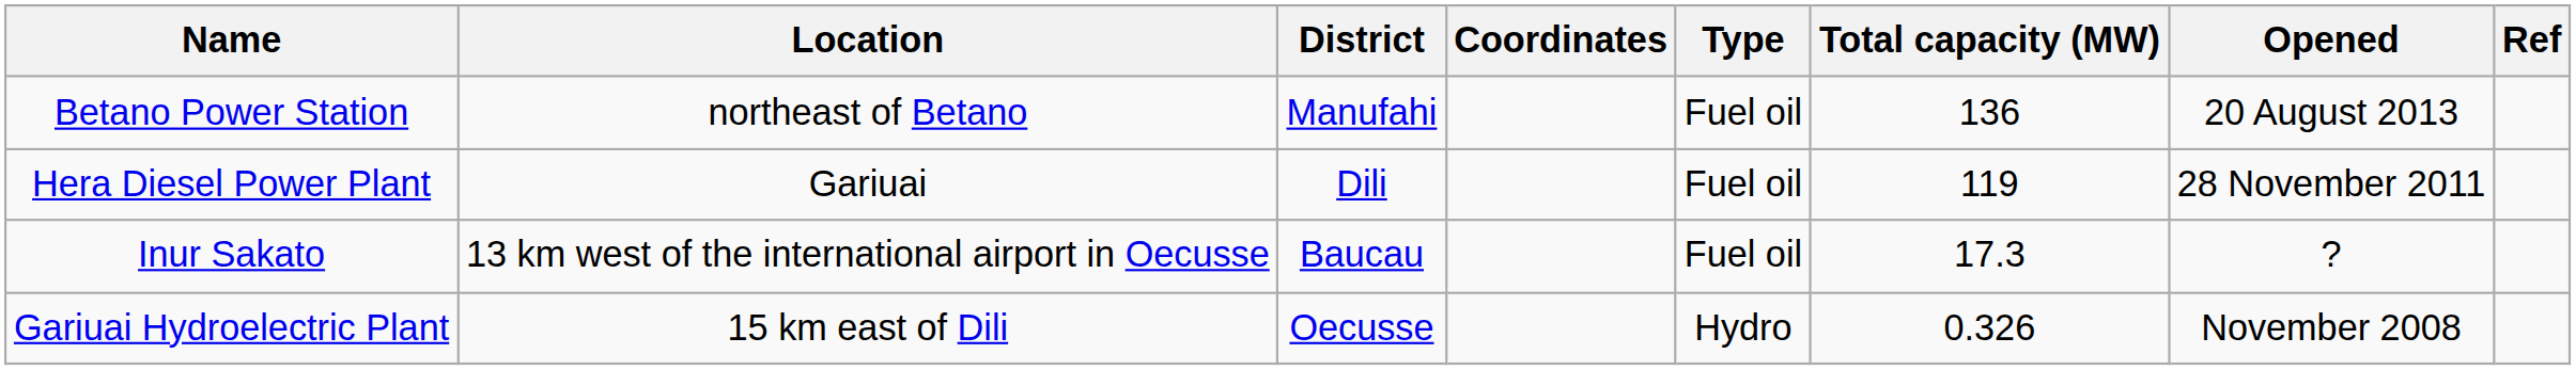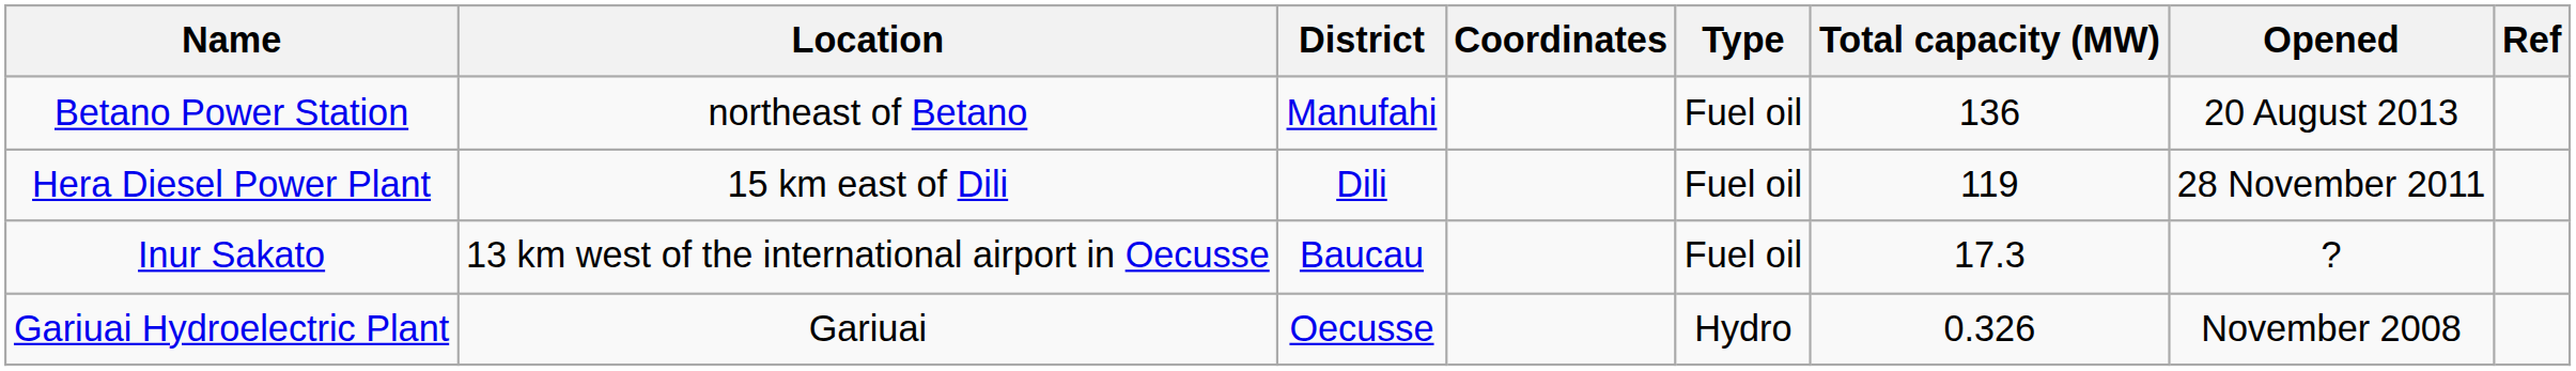Hera Diesel Power Plant | Location: Gariuai -> 15 km east of Dili
Gariuai Hydroelectric Plant | Location: 15 km east of Dili -> Gariuai
